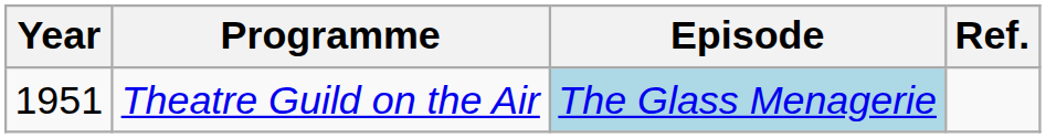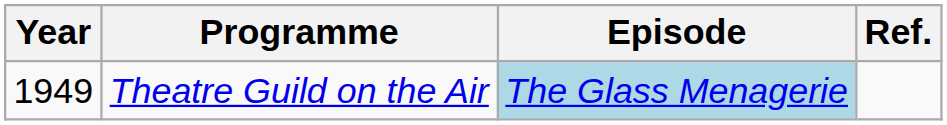Theatre Guild on the Air | Year: 1951 -> 1949
